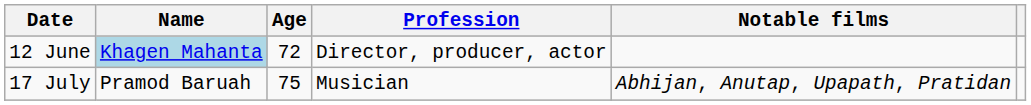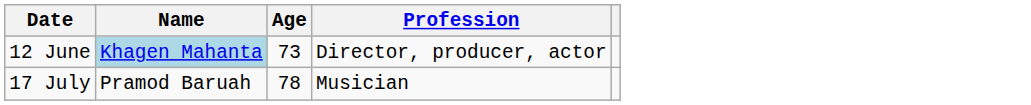- column: Notable films | Abhijan, Anutap, Upapath, Pratidan
12 June | Age: 72 -> 73
17 July | Age: 75 -> 78
